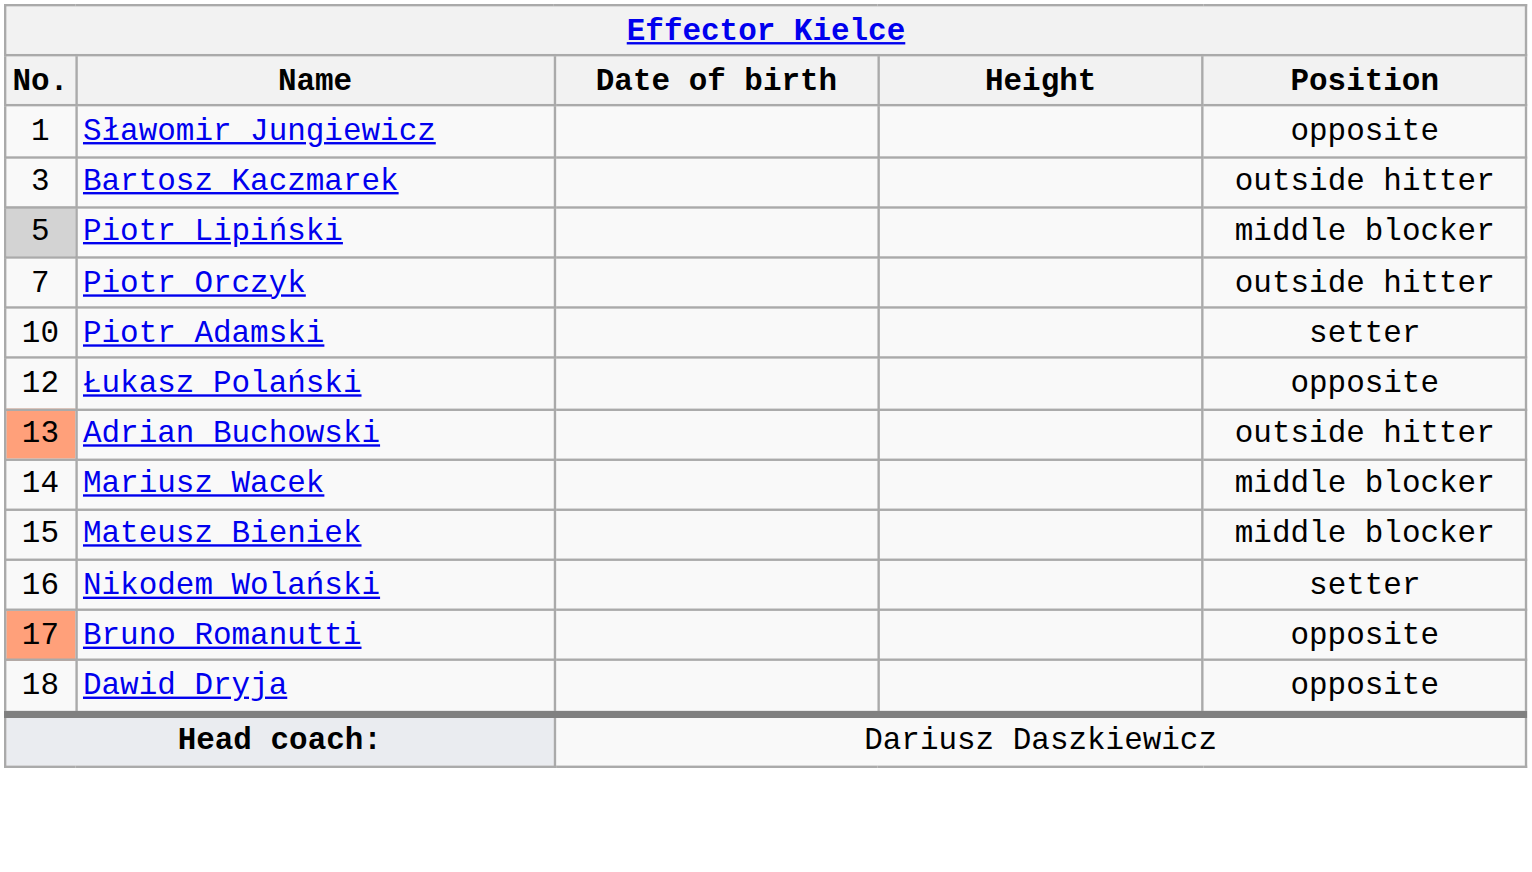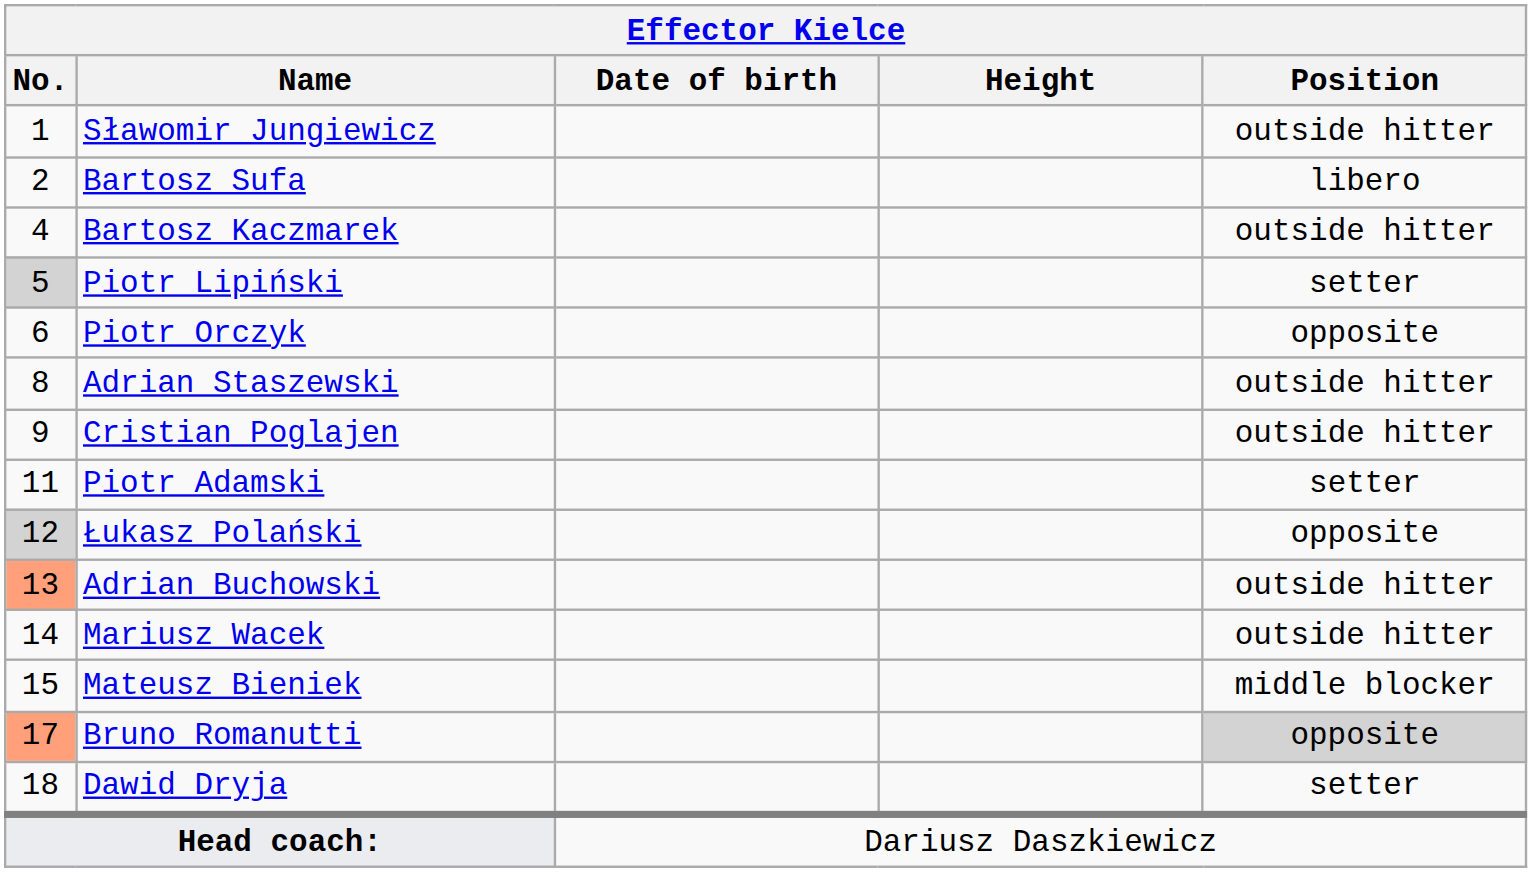Sławomir Jungiewicz | Position: opposite -> outside hitter
+ row: 2 | Bartosz Sufa | libero
Bartosz Kaczmarek | No.: 3 -> 4
Piotr Lipiński | Position: middle blocker -> setter
Piotr Orczyk | No.: 7 -> 6
Piotr Orczyk | Position: outside hitter -> opposite
+ row: 8 | Adrian Staszewski | outside hitter
+ row: 9 | Cristian Poglajen | outside hitter
Piotr Adamski | No.: 10 -> 11
Łukasz Polański | No.: no background -> lightgrey background
Mariusz Wacek | Position: middle blocker -> outside hitter
- row: 16 | Nikodem Wolański | setter
Bruno Romanutti | Position: no background -> lightgrey background
Dawid Dryja | Position: opposite -> setter
